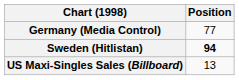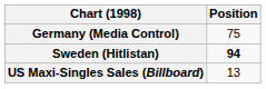Germany (Media Control) | Position: 77 -> 75
